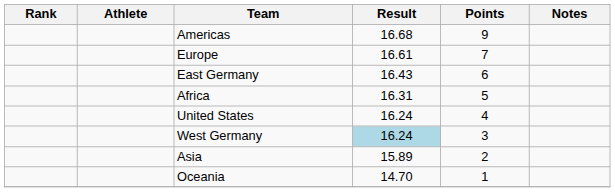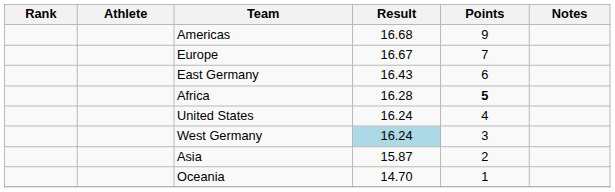Europe | Result: 16.61 -> 16.67
Africa | Result: 16.31 -> 16.28
Africa | Points: normal -> bold
Asia | Result: 15.89 -> 15.87
